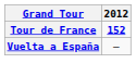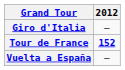+ row: Giro d'Italia | —
